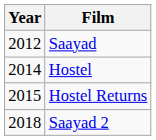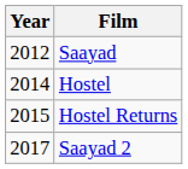Saayad 2 | Year: 2018 -> 2017
